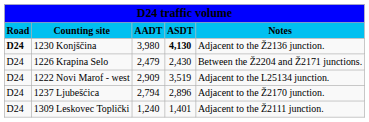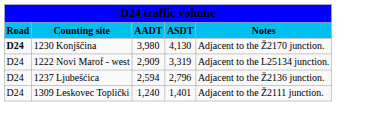1230 Konjščina | column 4: bold -> normal
1230 Konjščina | column 5: Adjacent to the Ž2136 junction. -> Adjacent to the Ž2170 junction.
- row: D24 | 1226 Krapina Selo | 2,479 | 2,430 | Between the Ž2204 and Ž2171 junctions.
1222 Novi Marof - west | column 4: 3,519 -> 3,319
1237 Ljubešćica | column 3: 2,794 -> 2,594
1237 Ljubešćica | column 4: 2,896 -> 2,796
1237 Ljubešćica | column 5: Adjacent to the Ž2170 junction. -> Adjacent to the Ž2136 junction.
